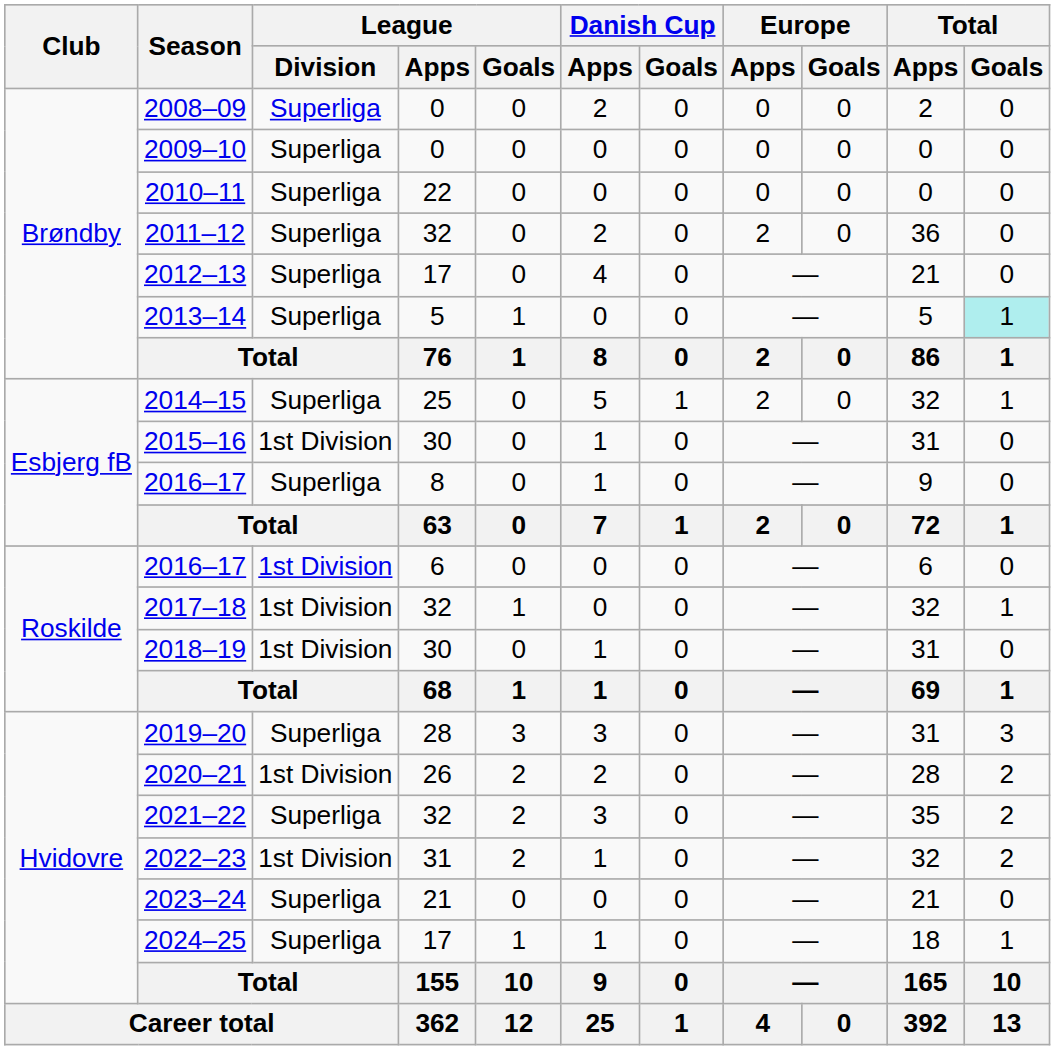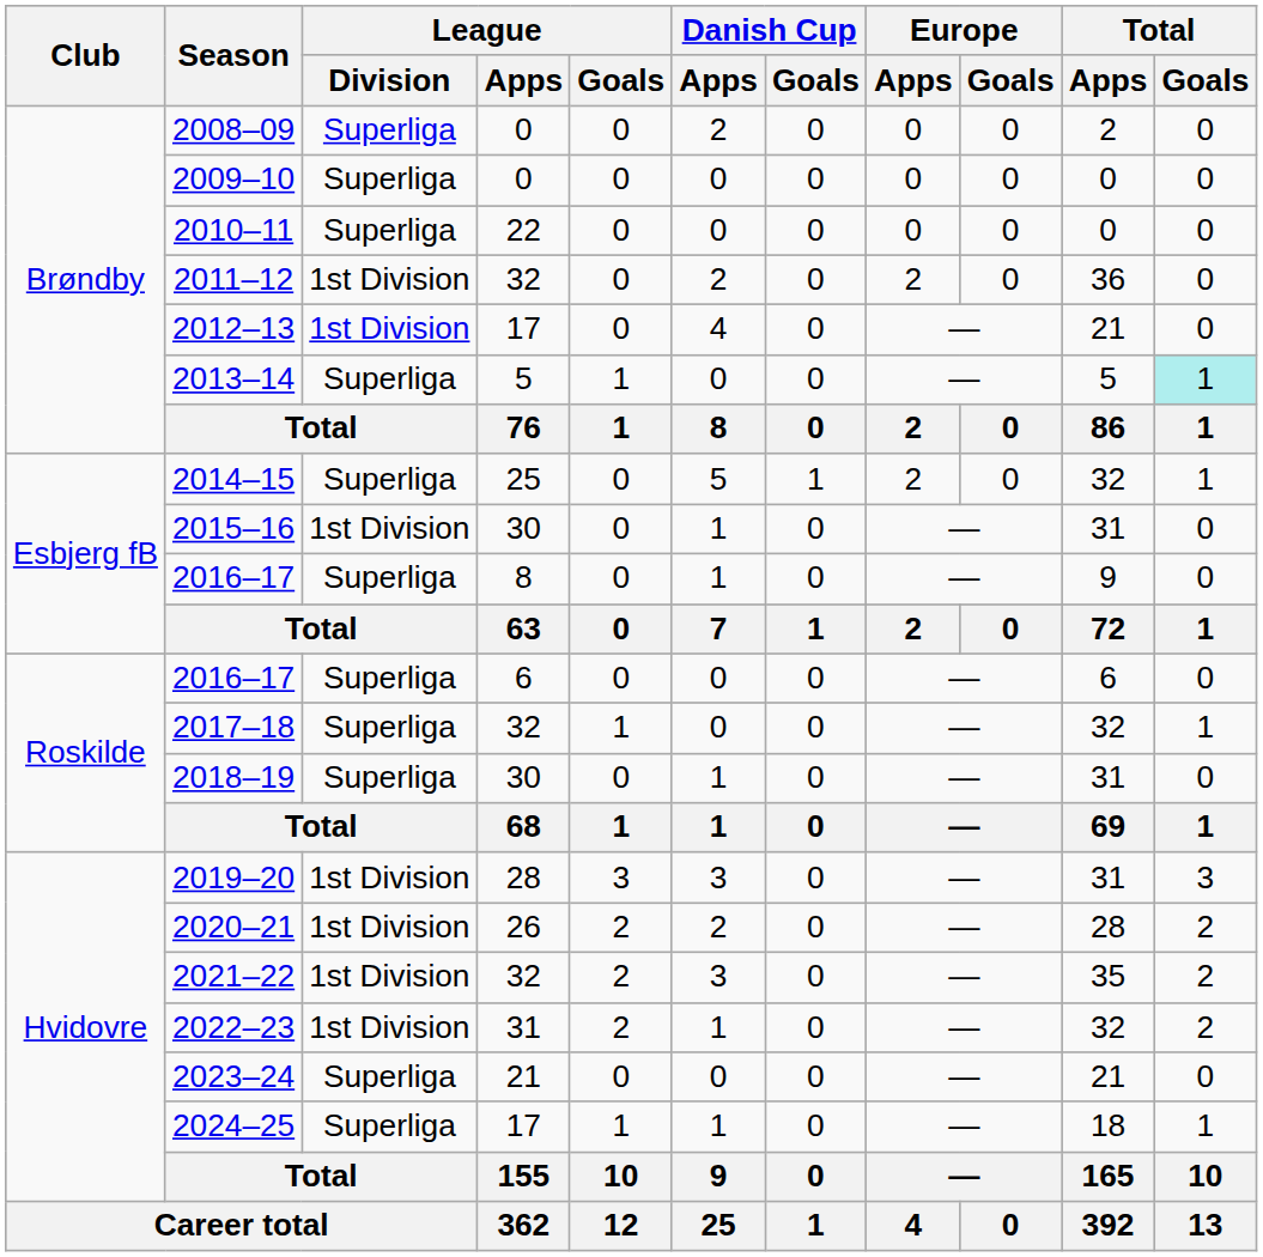2011–12 | League / Division: Superliga -> 1st Division
2012–13 | League / Division: Superliga -> 1st Division
2016–17 / 6 | League / Division: 1st Division -> Superliga
2017–18 | League / Division: 1st Division -> Superliga
2018–19 | League / Division: 1st Division -> Superliga
2019–20 | League / Division: Superliga -> 1st Division
2021–22 | League / Division: Superliga -> 1st Division
